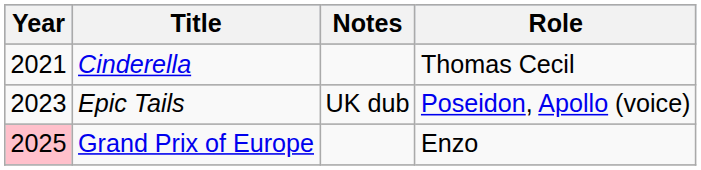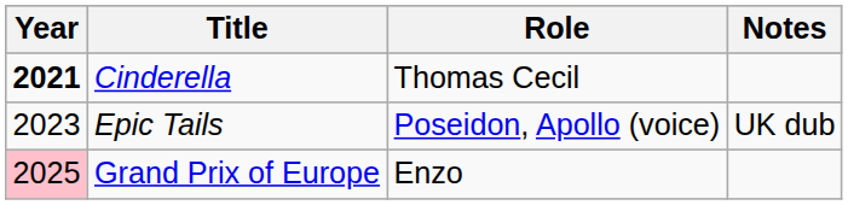columns swapped: Role <-> Notes
Cinderella | Year: normal -> bold
